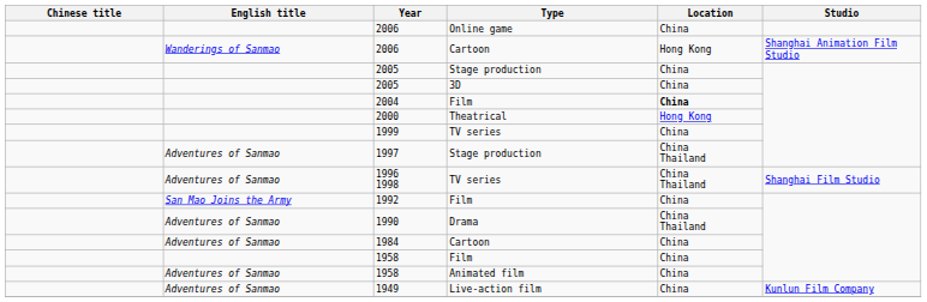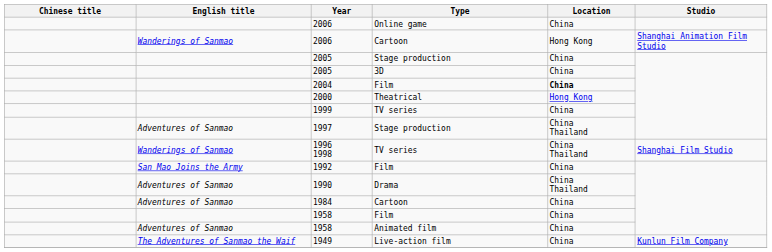1996 1998 | English title: Adventures of Sanmao -> Wanderings of Sanmao
1949 | English title: Adventures of Sanmao -> The Adventures of Sanmao the Waif
